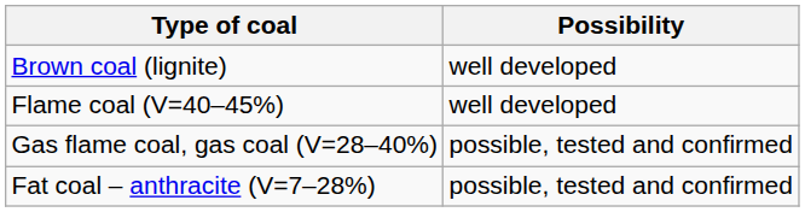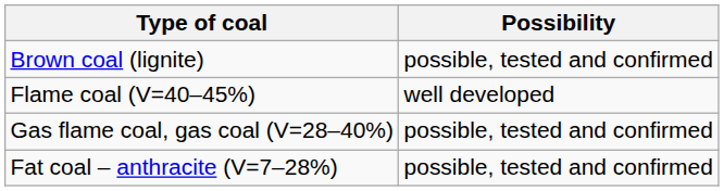Brown coal (lignite) | Possibility: well developed -> possible, tested and confirmed
